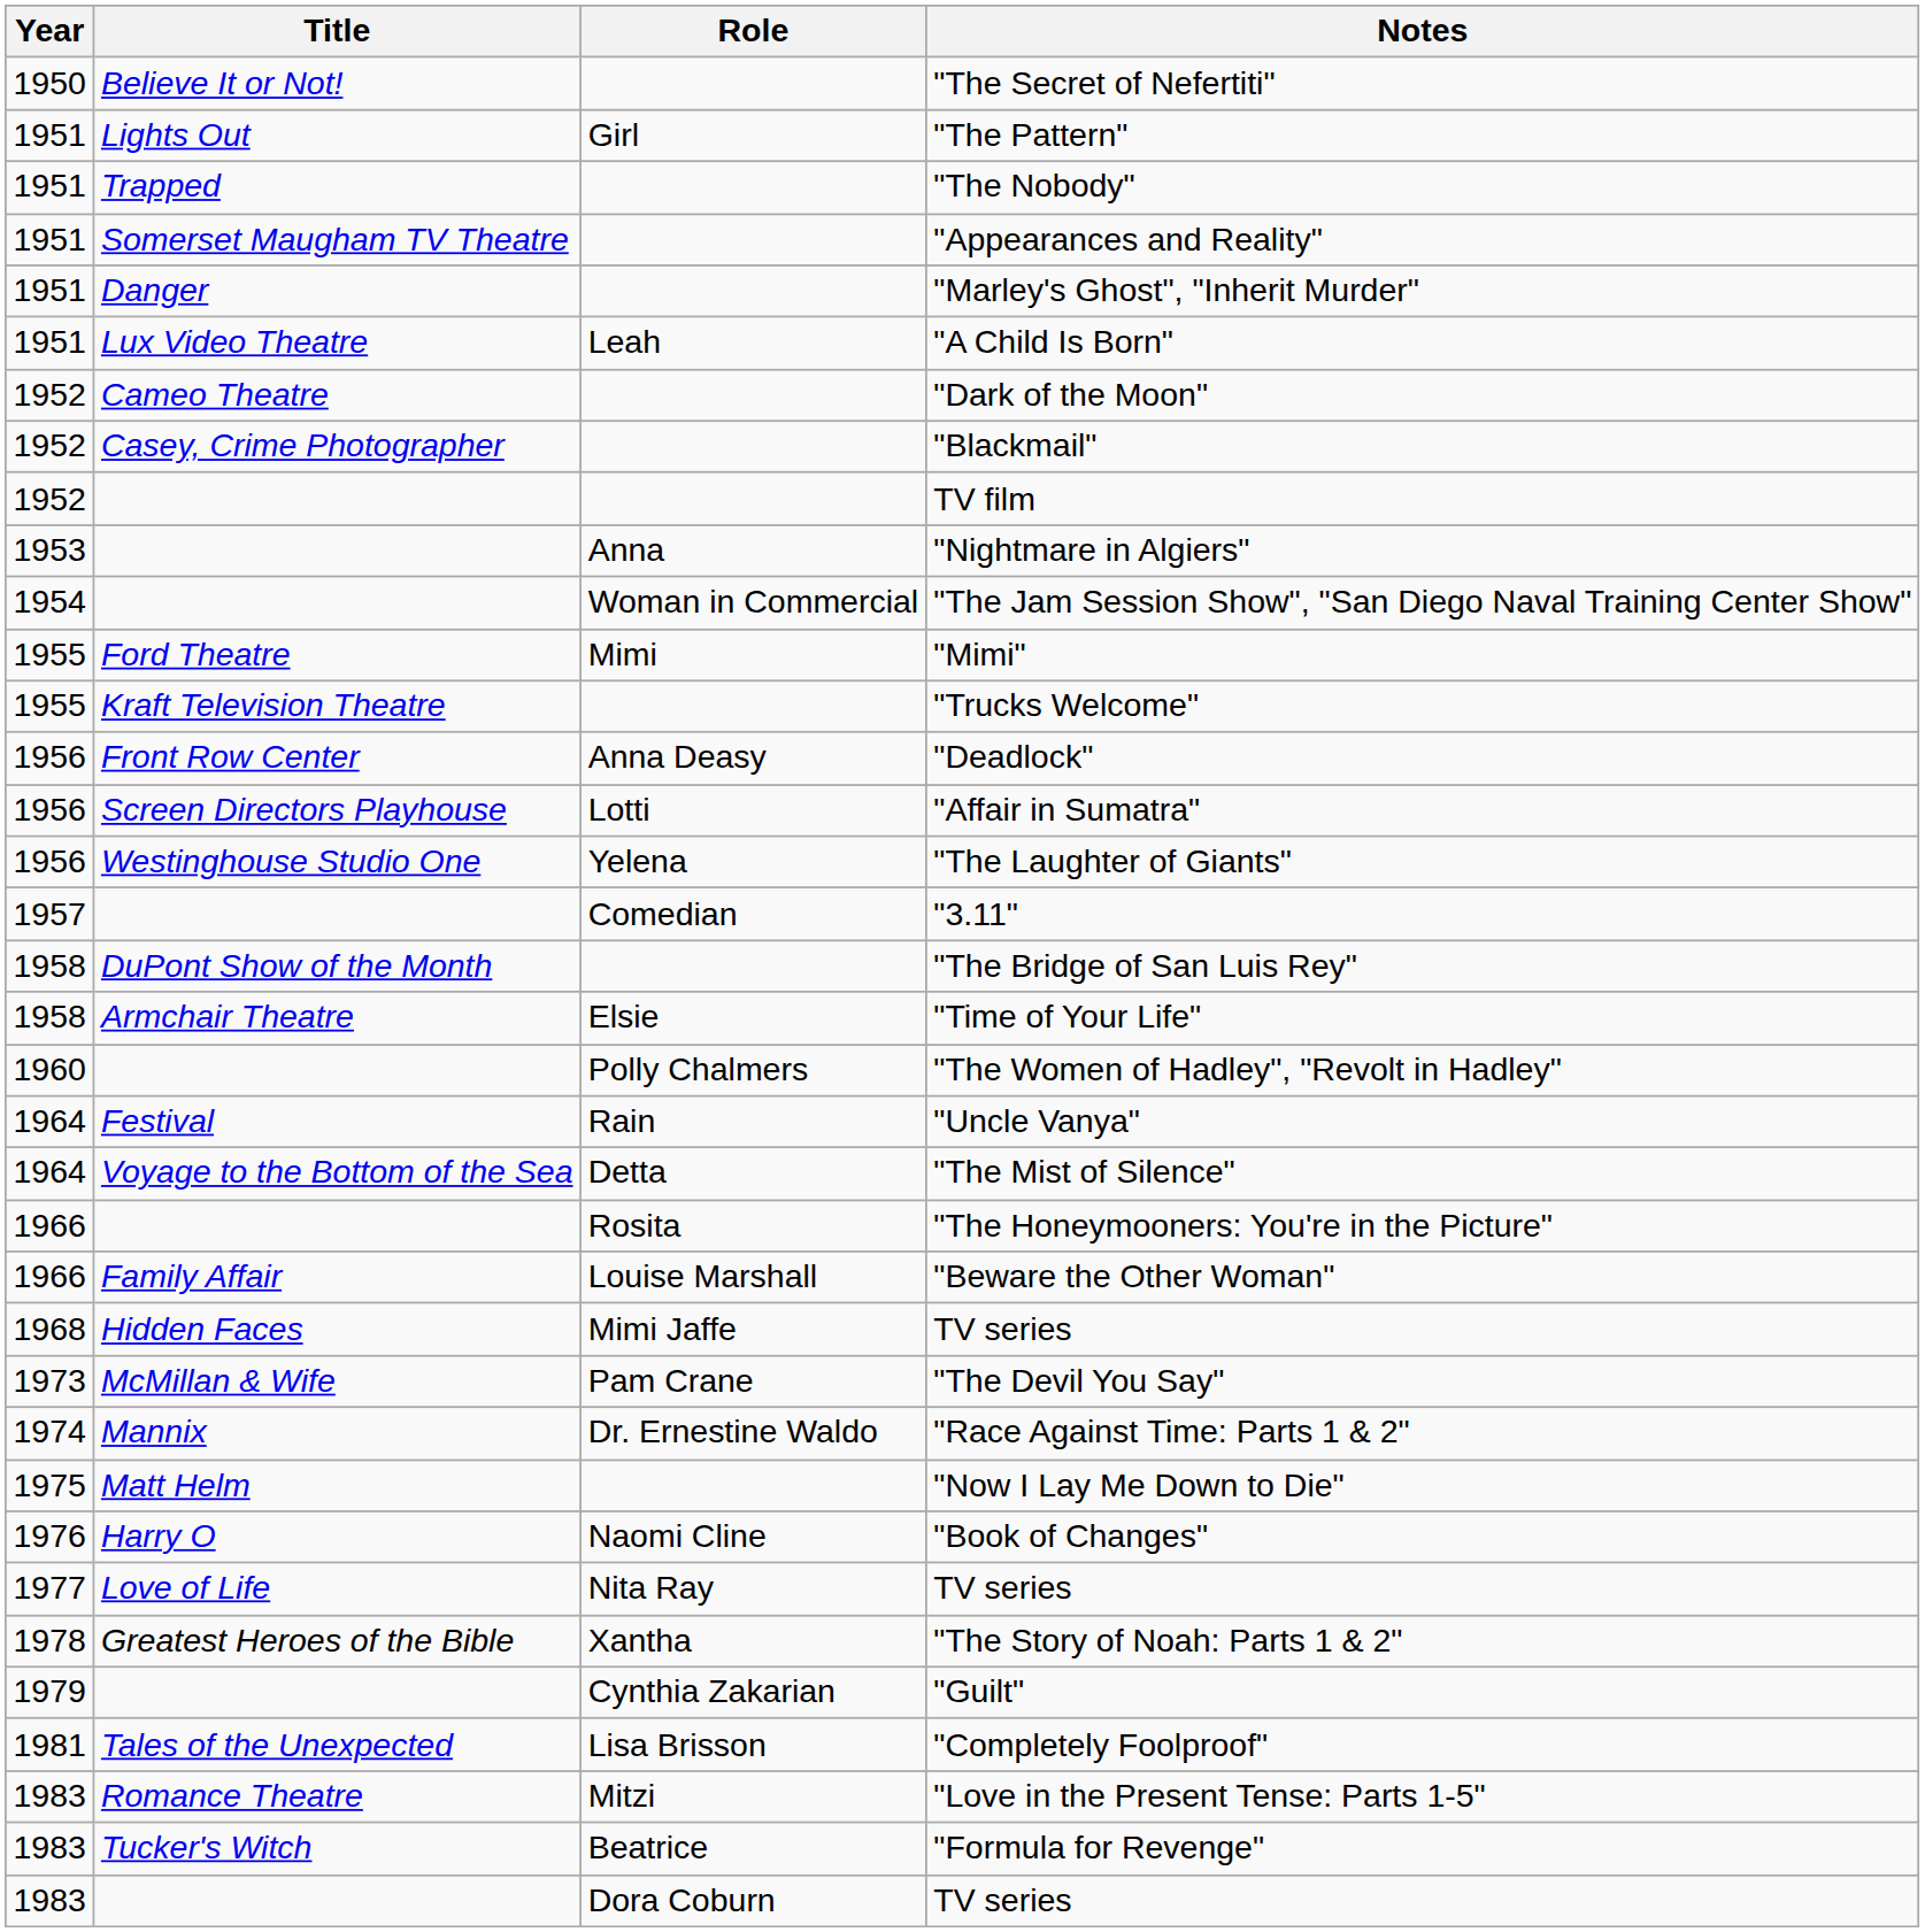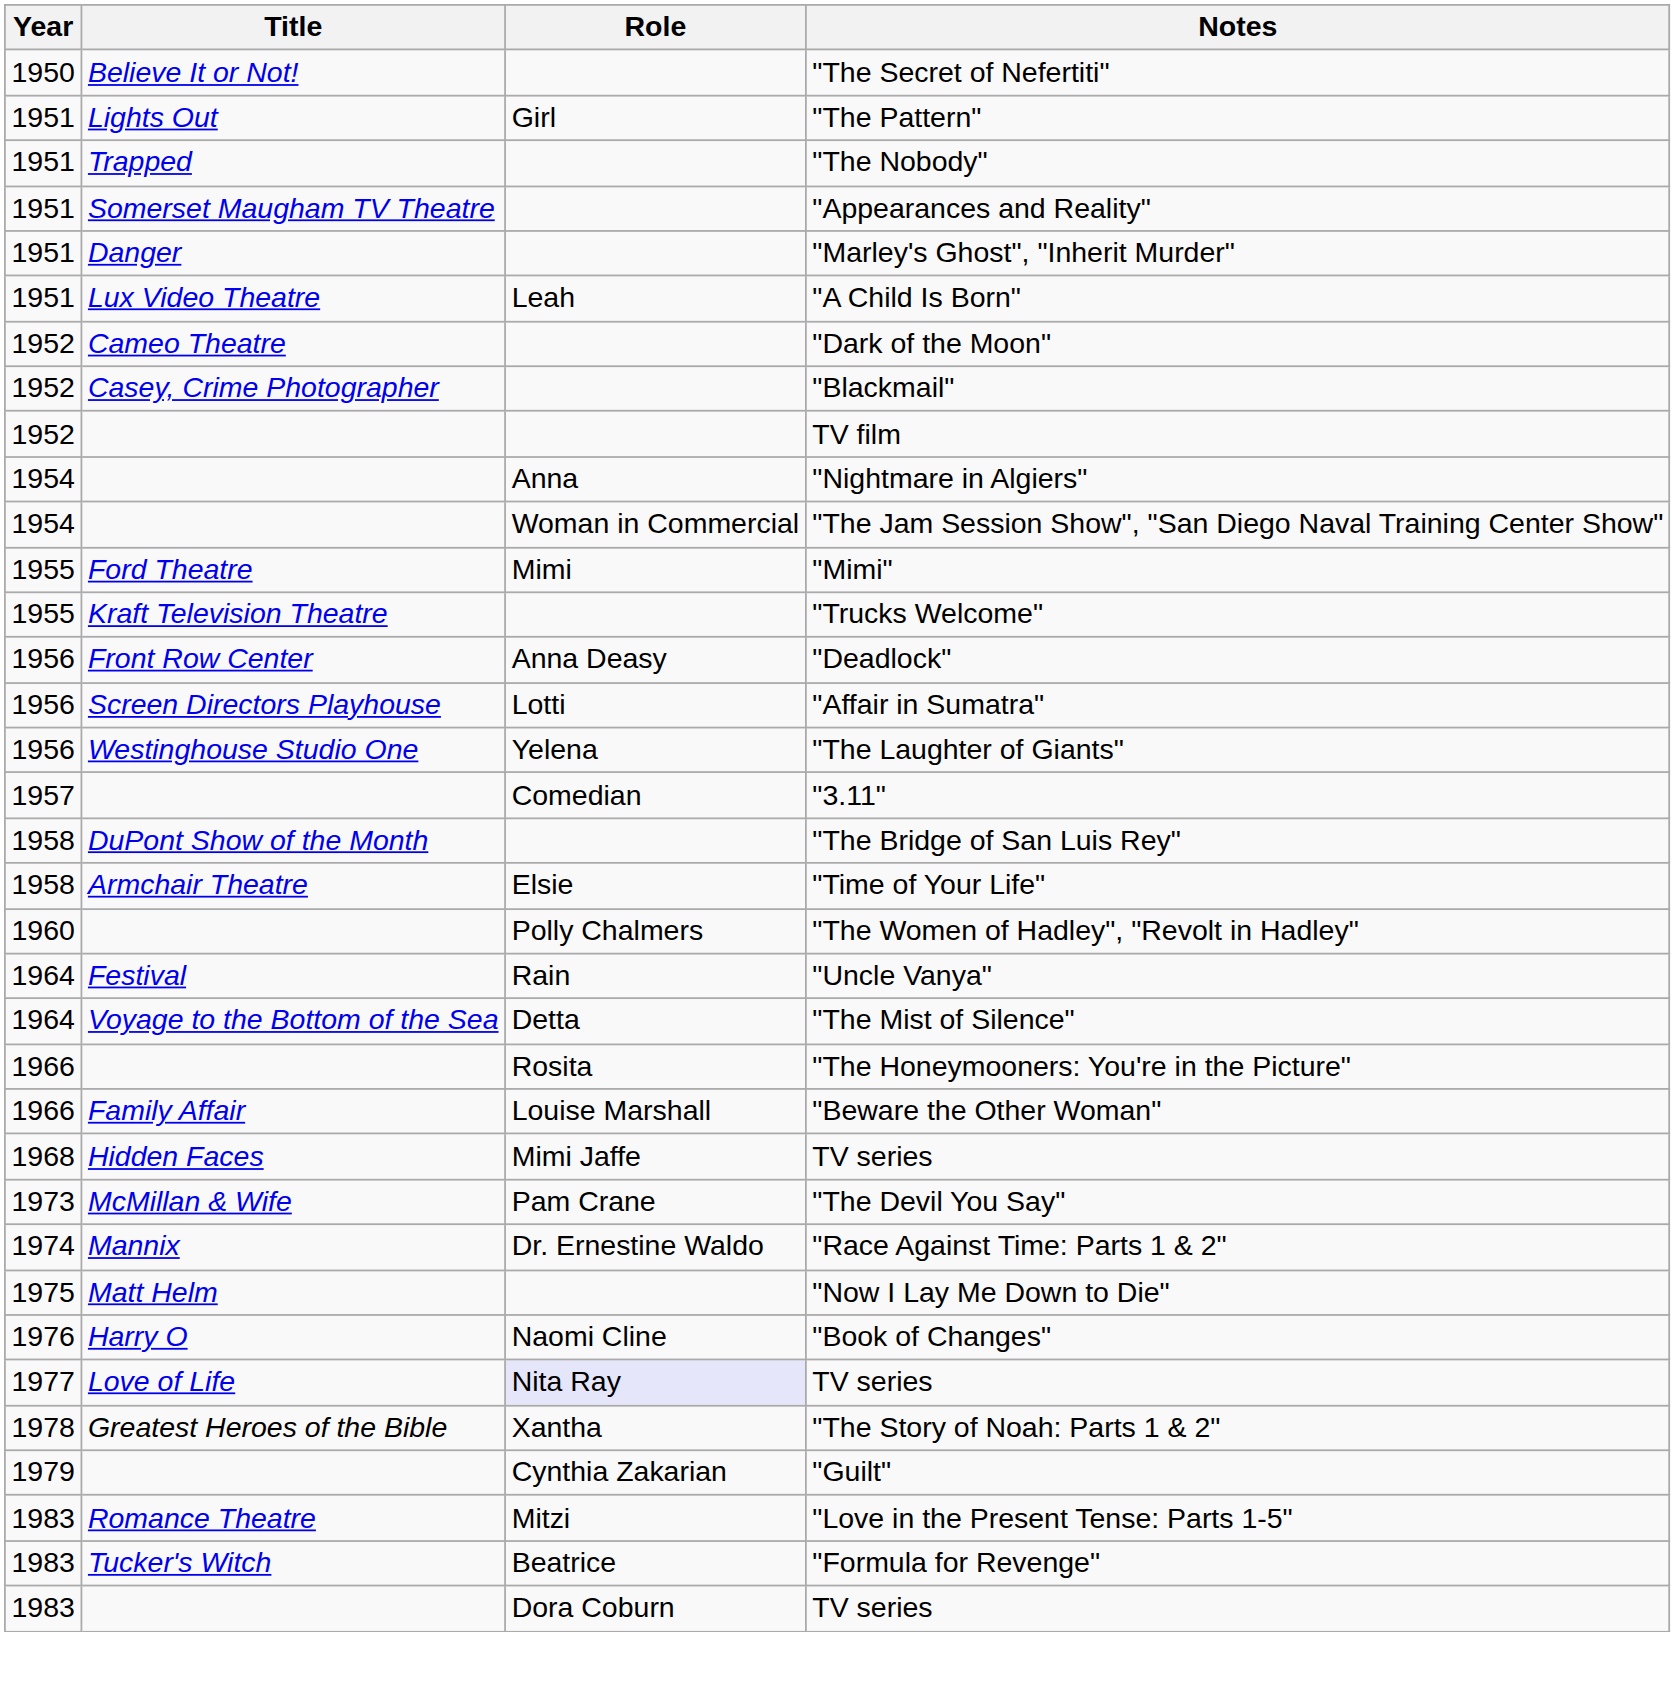"Nightmare in Algiers" | Year: 1953 -> 1954
Love of Life / TV series | Role: no background -> lavender background
- row: 1981 | Tales of the Unexpected | Lisa Brisson | "Completely Foolproof"
